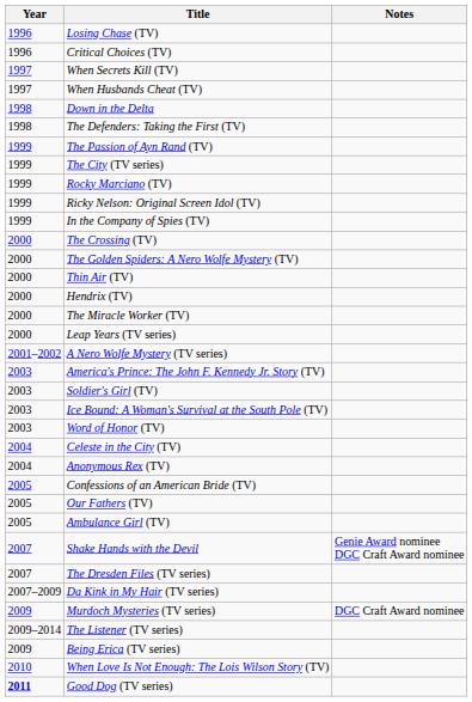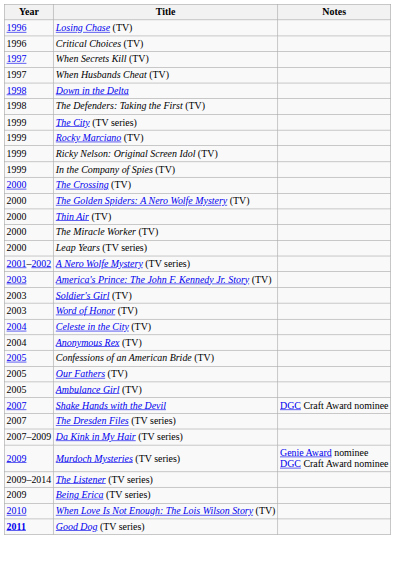- row: 1999 | The Passion of Ayn Rand (TV)
- row: 2000 | Hendrix (TV)
- row: 2003 | Ice Bound: A Woman's Survival at the South Pole (TV)
Shake Hands with the Devil | Notes: Genie Award nominee DGC Craft Award nominee -> DGC Craft Award nominee
Murdoch Mysteries (TV series) | Notes: DGC Craft Award nominee -> Genie Award nominee DGC Craft Award nominee
